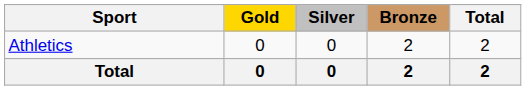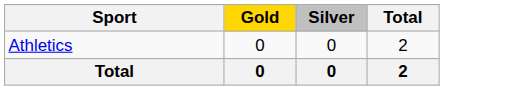- column: Bronze | 2 | 2
